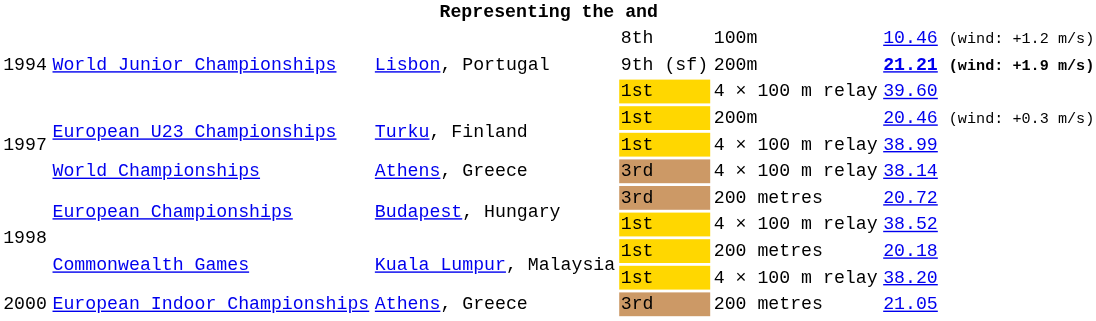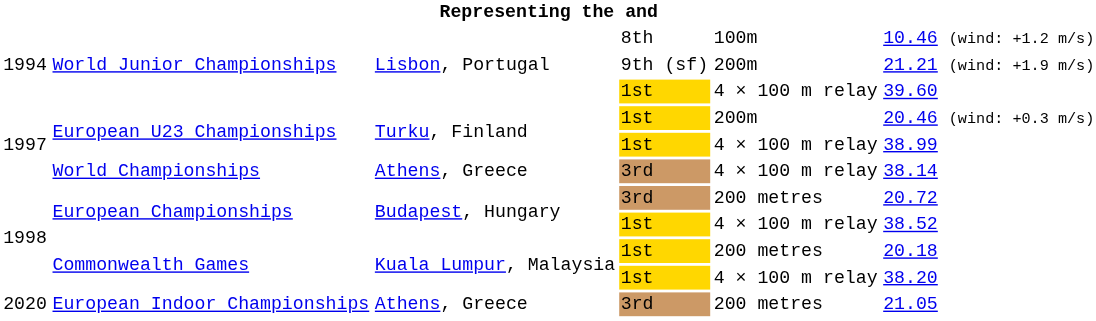World Junior Championships / 9th (sf) | column 6: bold -> normal
European Indoor Championships | column 1: 2000 -> 2020
